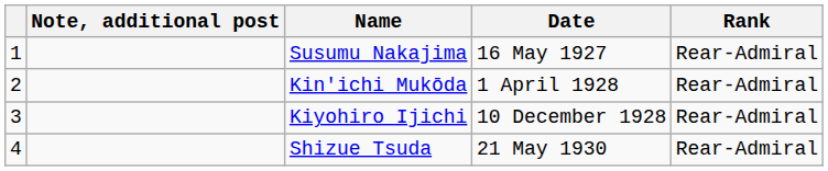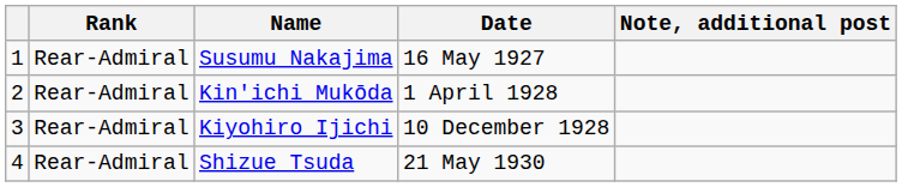columns swapped: Rank <-> Note, additional post
